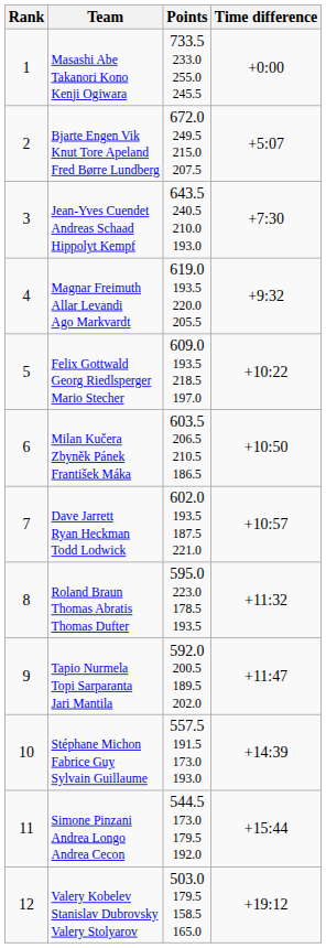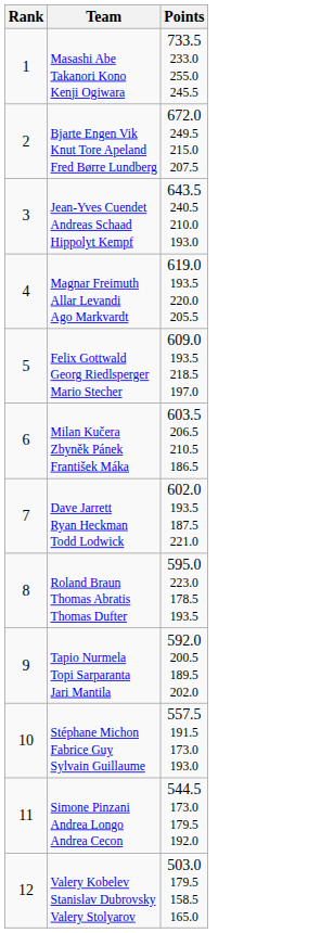- column: Time difference | +0:00 | +5:07 | +7:30 | +9:32 | +10:22 | +10:50 | +10:57 | +11:32 | +11:47 | +14:39 | +15:44 | +19:12
